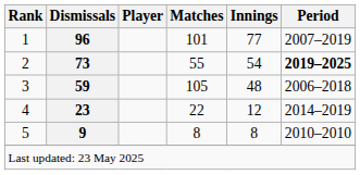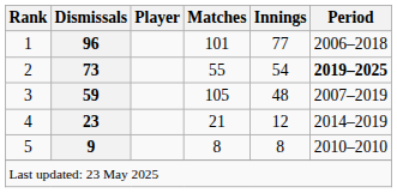1 | Period: 2007–2019 -> 2006–2018
3 | Period: 2006–2018 -> 2007–2019
4 | Matches: 22 -> 21
